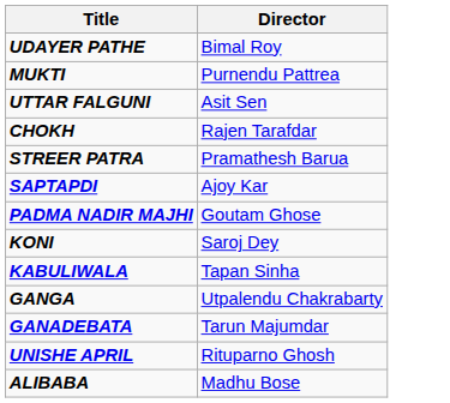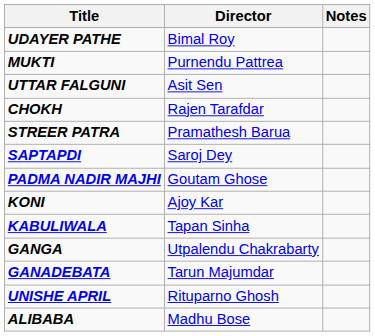+ column: Notes
SAPTAPDI | Director: Ajoy Kar -> Saroj Dey
KONI | Director: Saroj Dey -> Ajoy Kar
